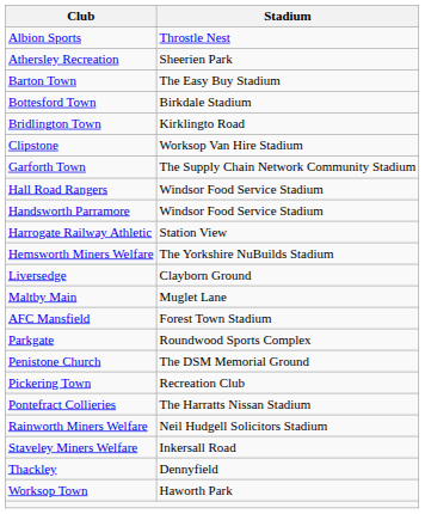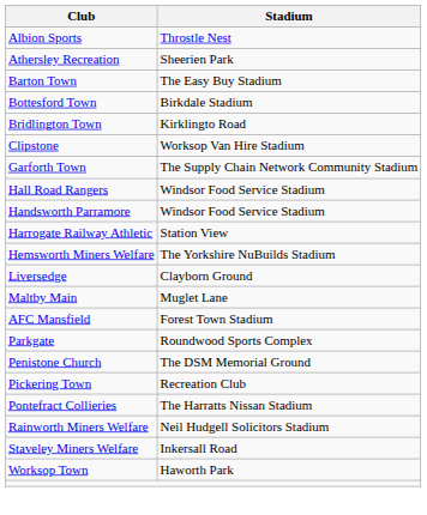- row: Thackley | Dennyfield
